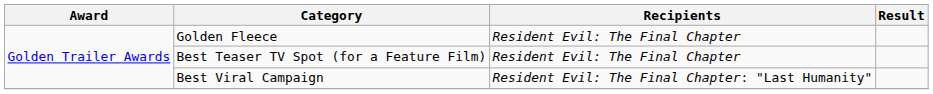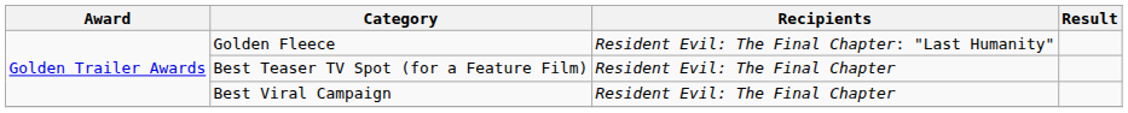Golden Fleece | Recipients: Resident Evil: The Final Chapter -> Resident Evil: The Final Chapter: "Last Humanity"
Best Viral Campaign | Recipients: Resident Evil: The Final Chapter: "Last Humanity" -> Resident Evil: The Final Chapter
